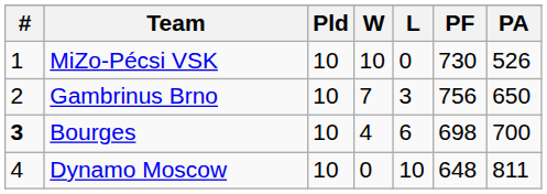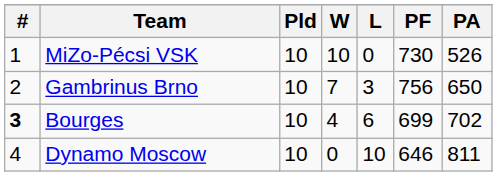Bourges | PF: 698 -> 699
Bourges | PA: 700 -> 702
Dynamo Moscow | PF: 648 -> 646
